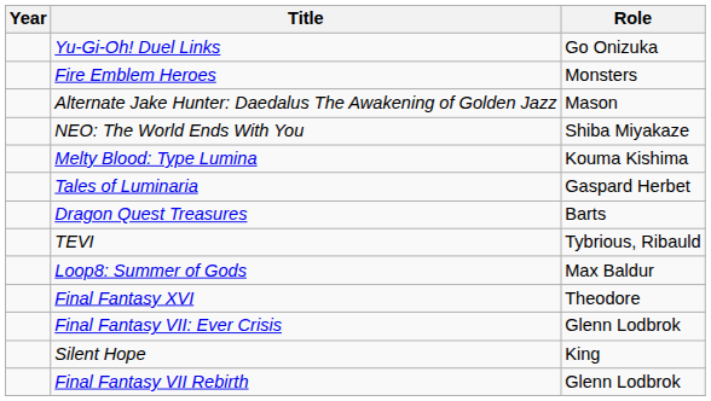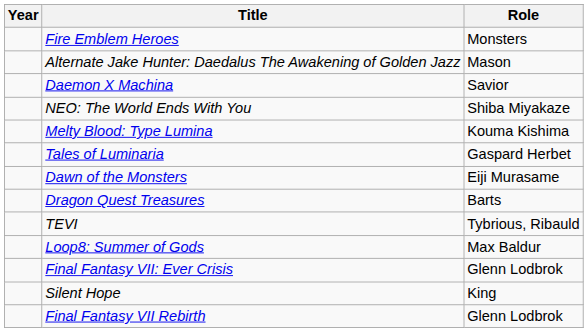- row: Yu-Gi-Oh! Duel Links | Go Onizuka
+ row: Daemon X Machina | Savior
+ row: Dawn of the Monsters | Eiji Murasame
- row: Final Fantasy XVI | Theodore
